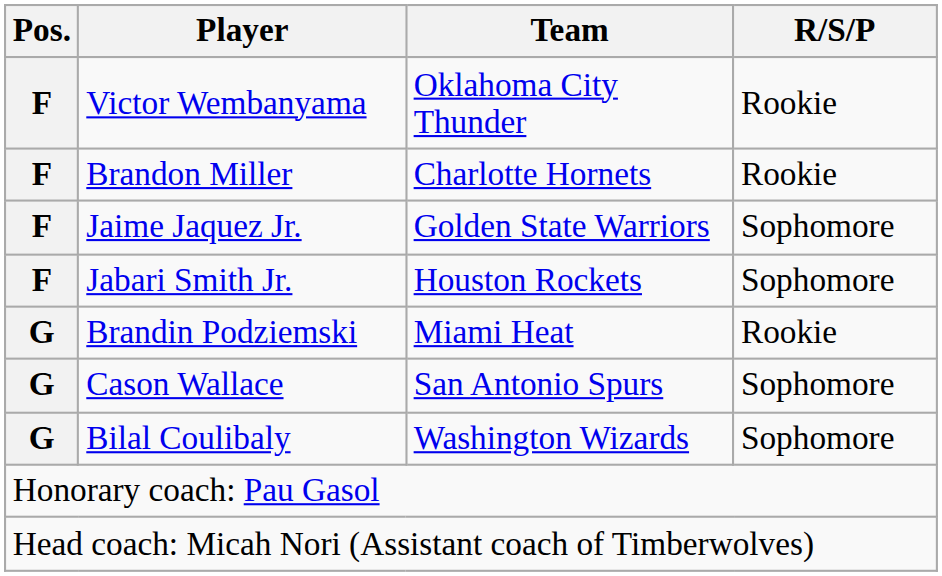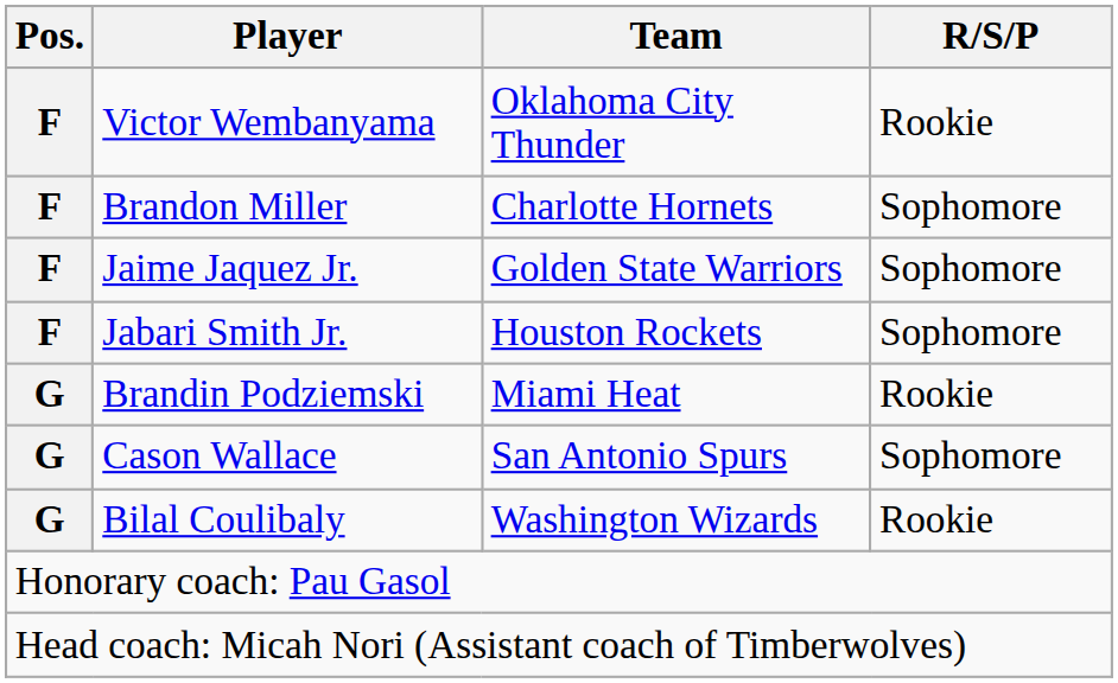Brandon Miller | R/S/P: Rookie -> Sophomore
Bilal Coulibaly | R/S/P: Sophomore -> Rookie
